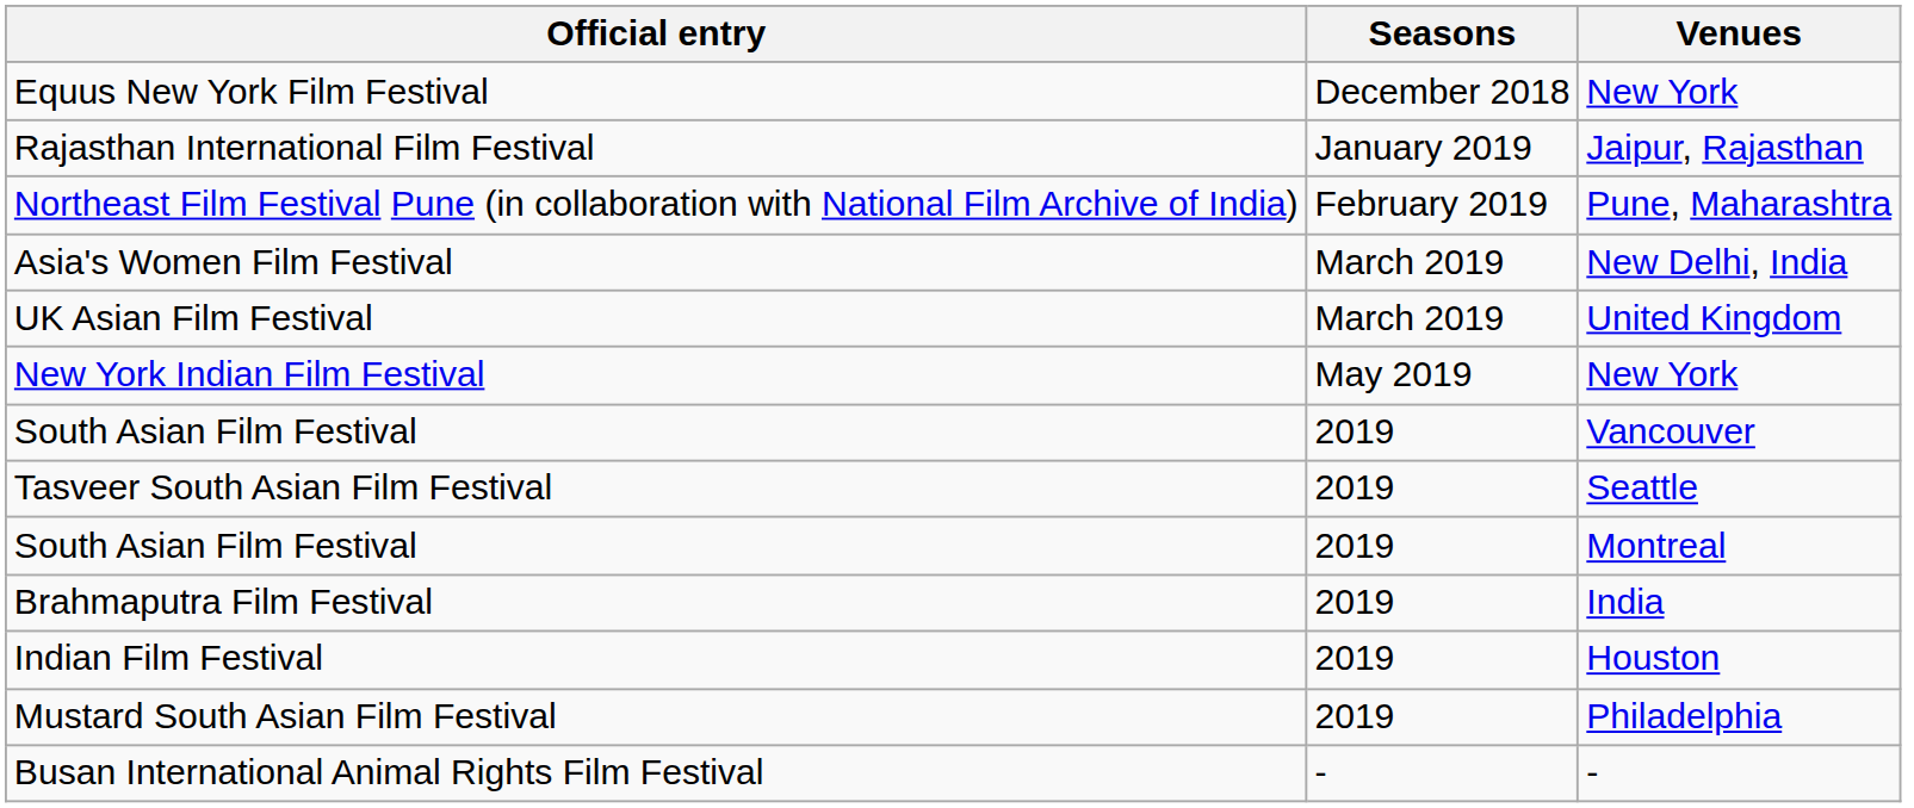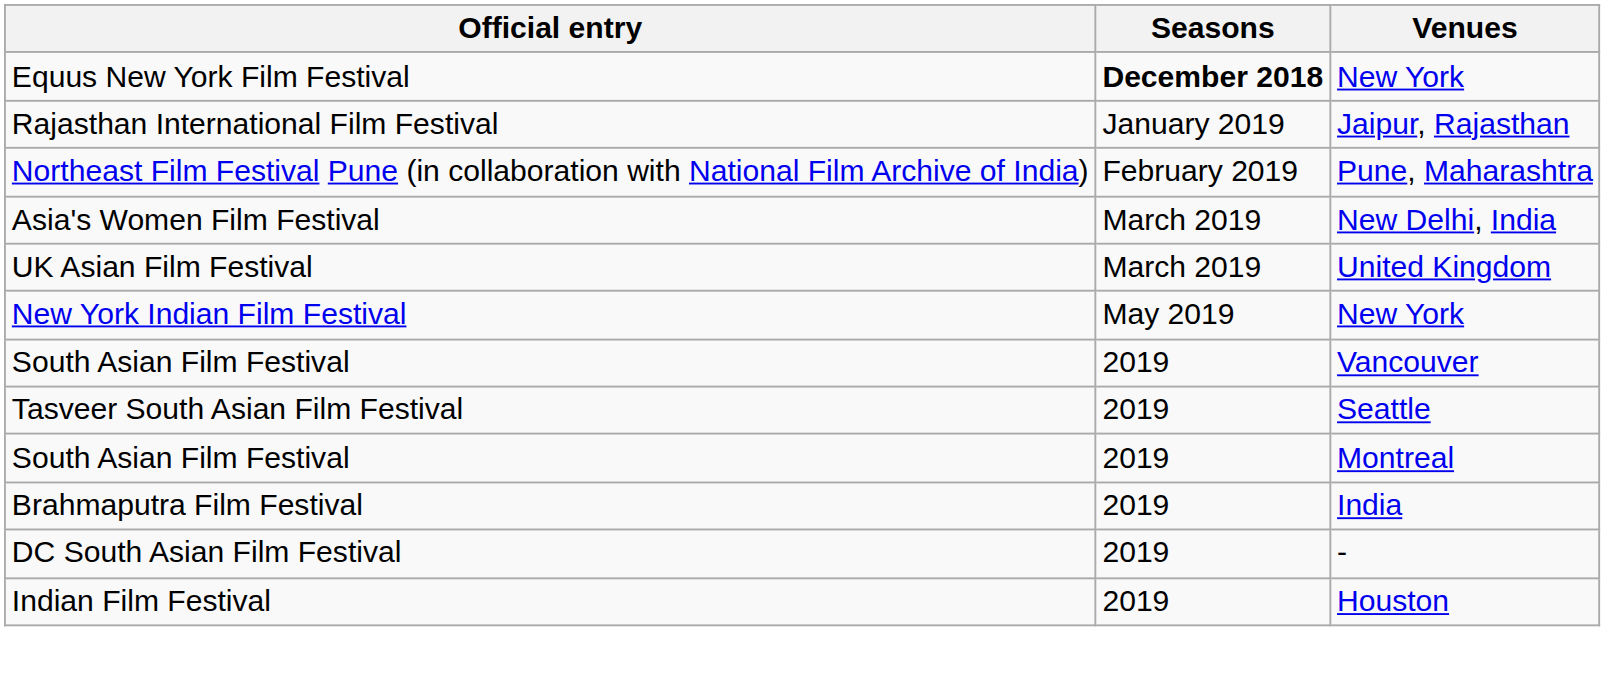Equus New York Film Festival | Seasons: normal -> bold
+ row: DC South Asian Film Festival | 2019 | -
- row: Mustard South Asian Film Festival | 2019 | Philadelphia
- row: Busan International Animal Rights Film Festival | - | -
